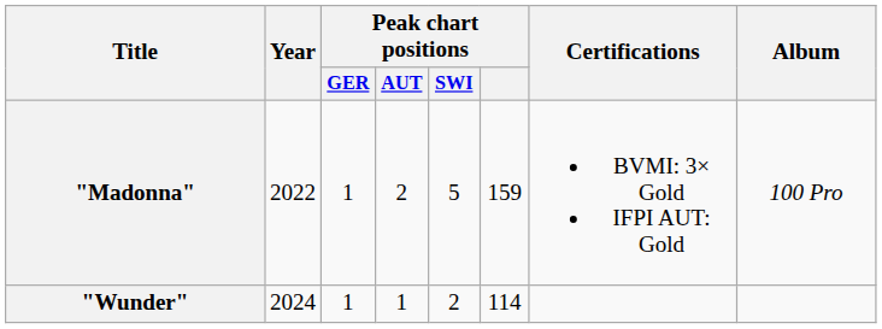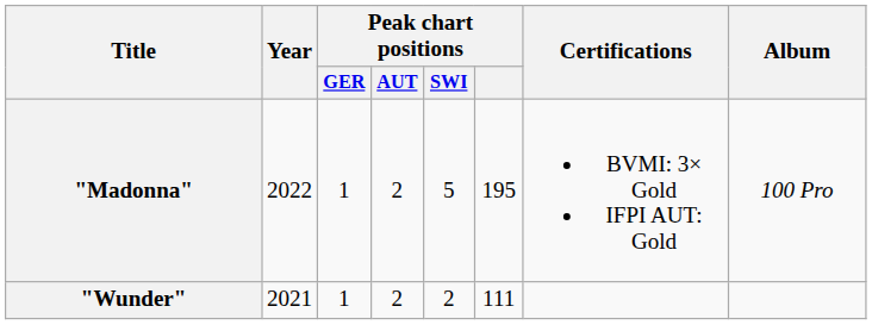"Madonna" | Peak chart positions: 159 -> 195
"Wunder" | Year: 2024 -> 2021
"Wunder" | Peak chart positions / AUT: 1 -> 2
"Wunder" | Peak chart positions: 114 -> 111
